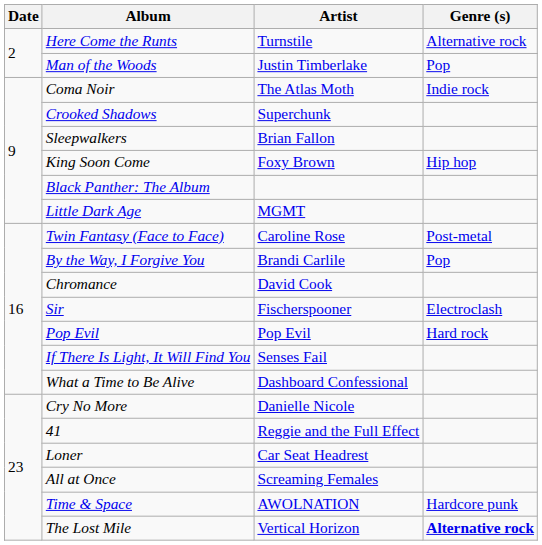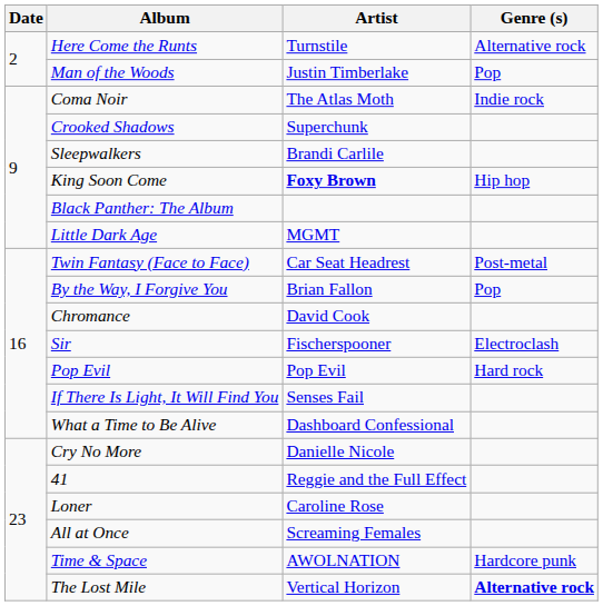Sleepwalkers | Artist: Brian Fallon -> Brandi Carlile
King Soon Come | Artist: normal -> bold
Twin Fantasy (Face to Face) | Artist: Caroline Rose -> Car Seat Headrest
By the Way, I Forgive You | Artist: Brandi Carlile -> Brian Fallon
Loner | Artist: Car Seat Headrest -> Caroline Rose
